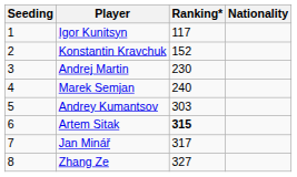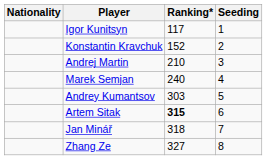columns swapped: Nationality <-> Seeding
Andrej Martin | Ranking*: 230 -> 210
Jan Minář | Ranking*: 317 -> 318
